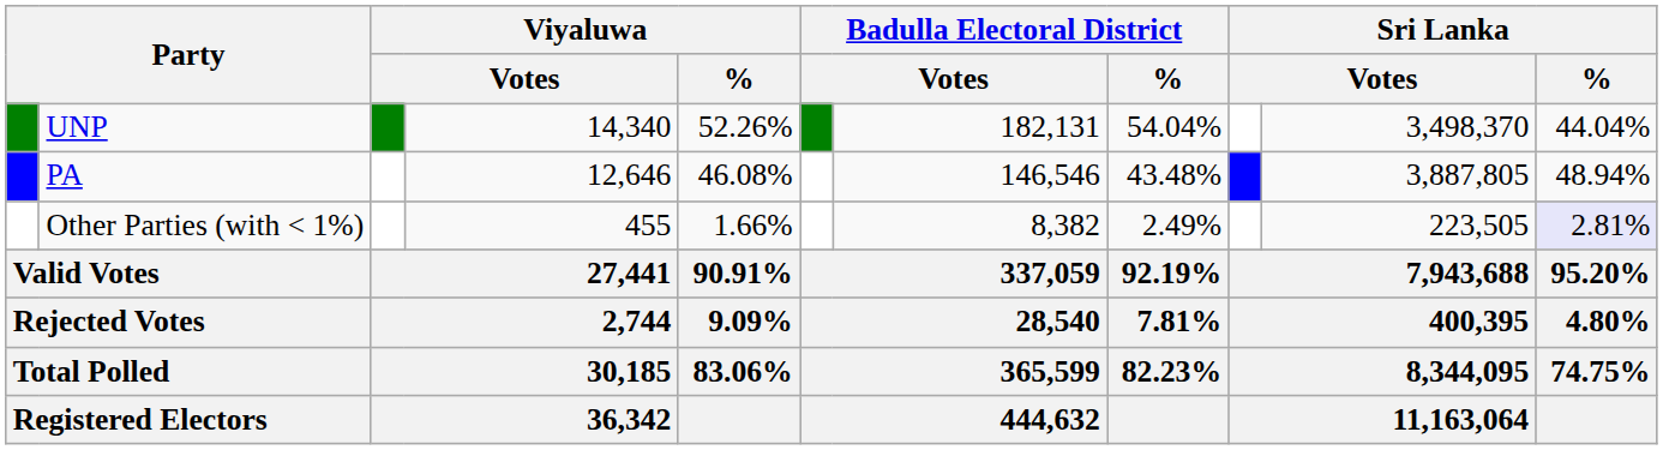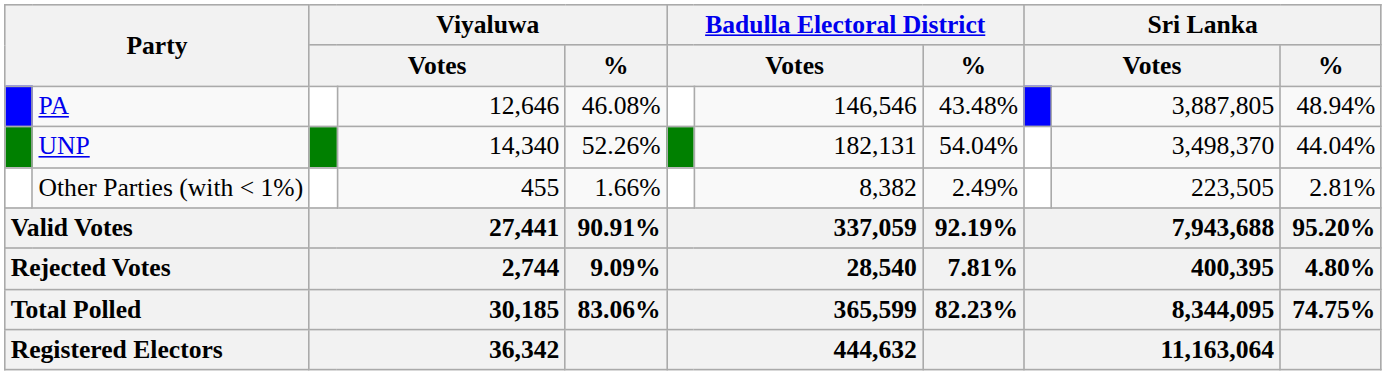rows swapped: UNP <-> PA
Other Parties (with < 1%) | Sri Lanka / %: lavender background -> no background
